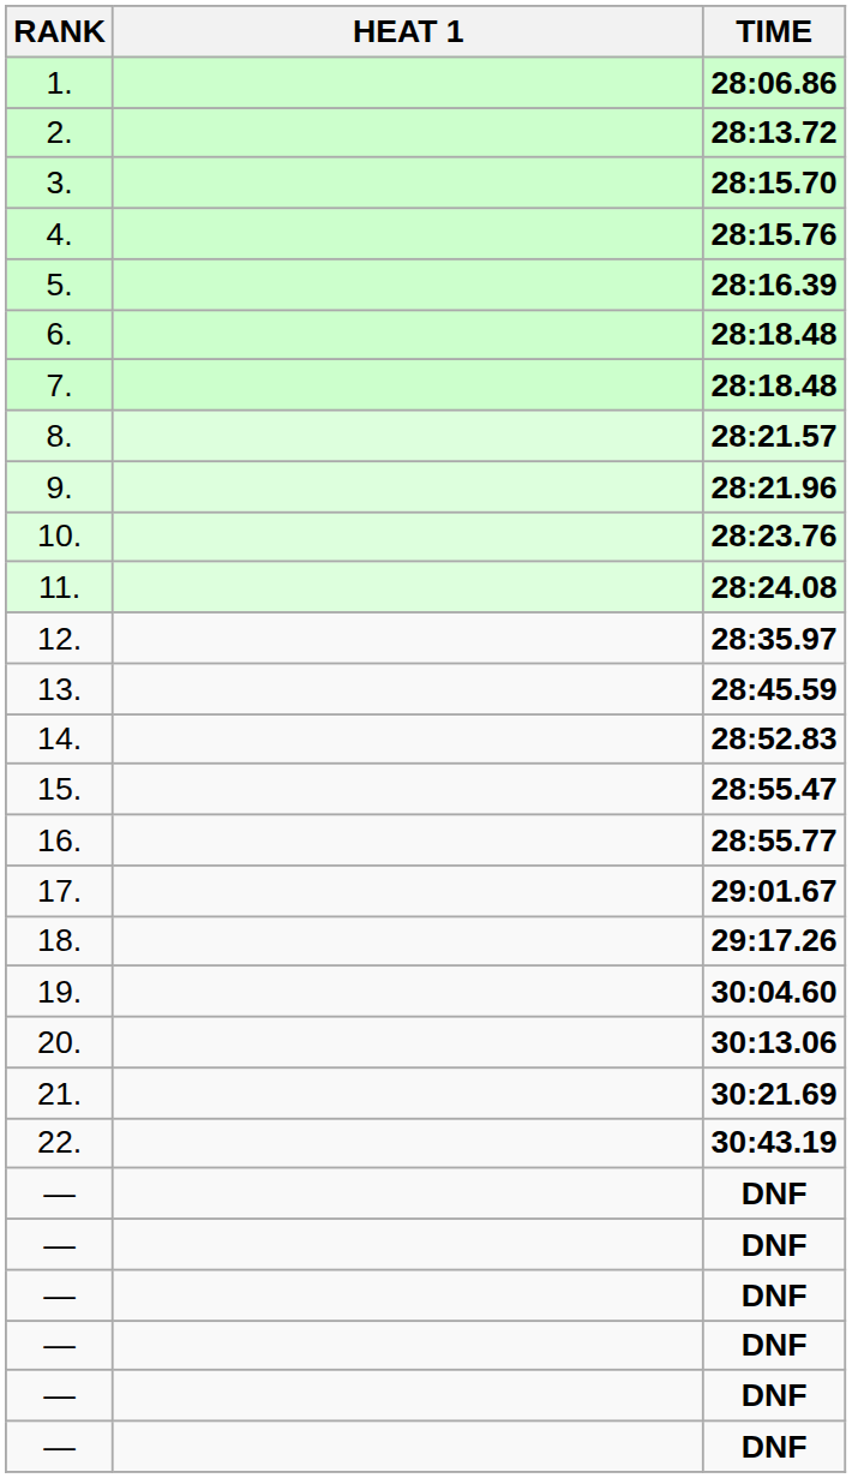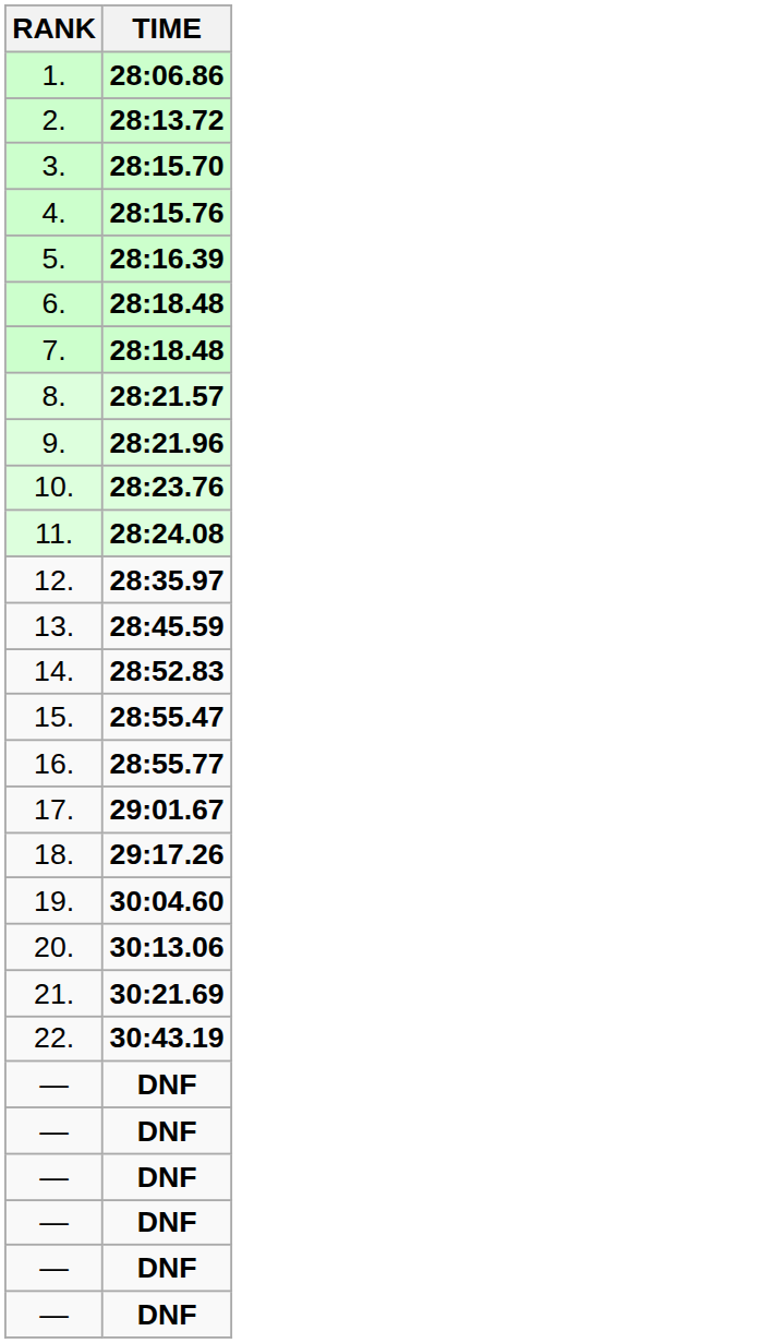- column: HEAT 1
